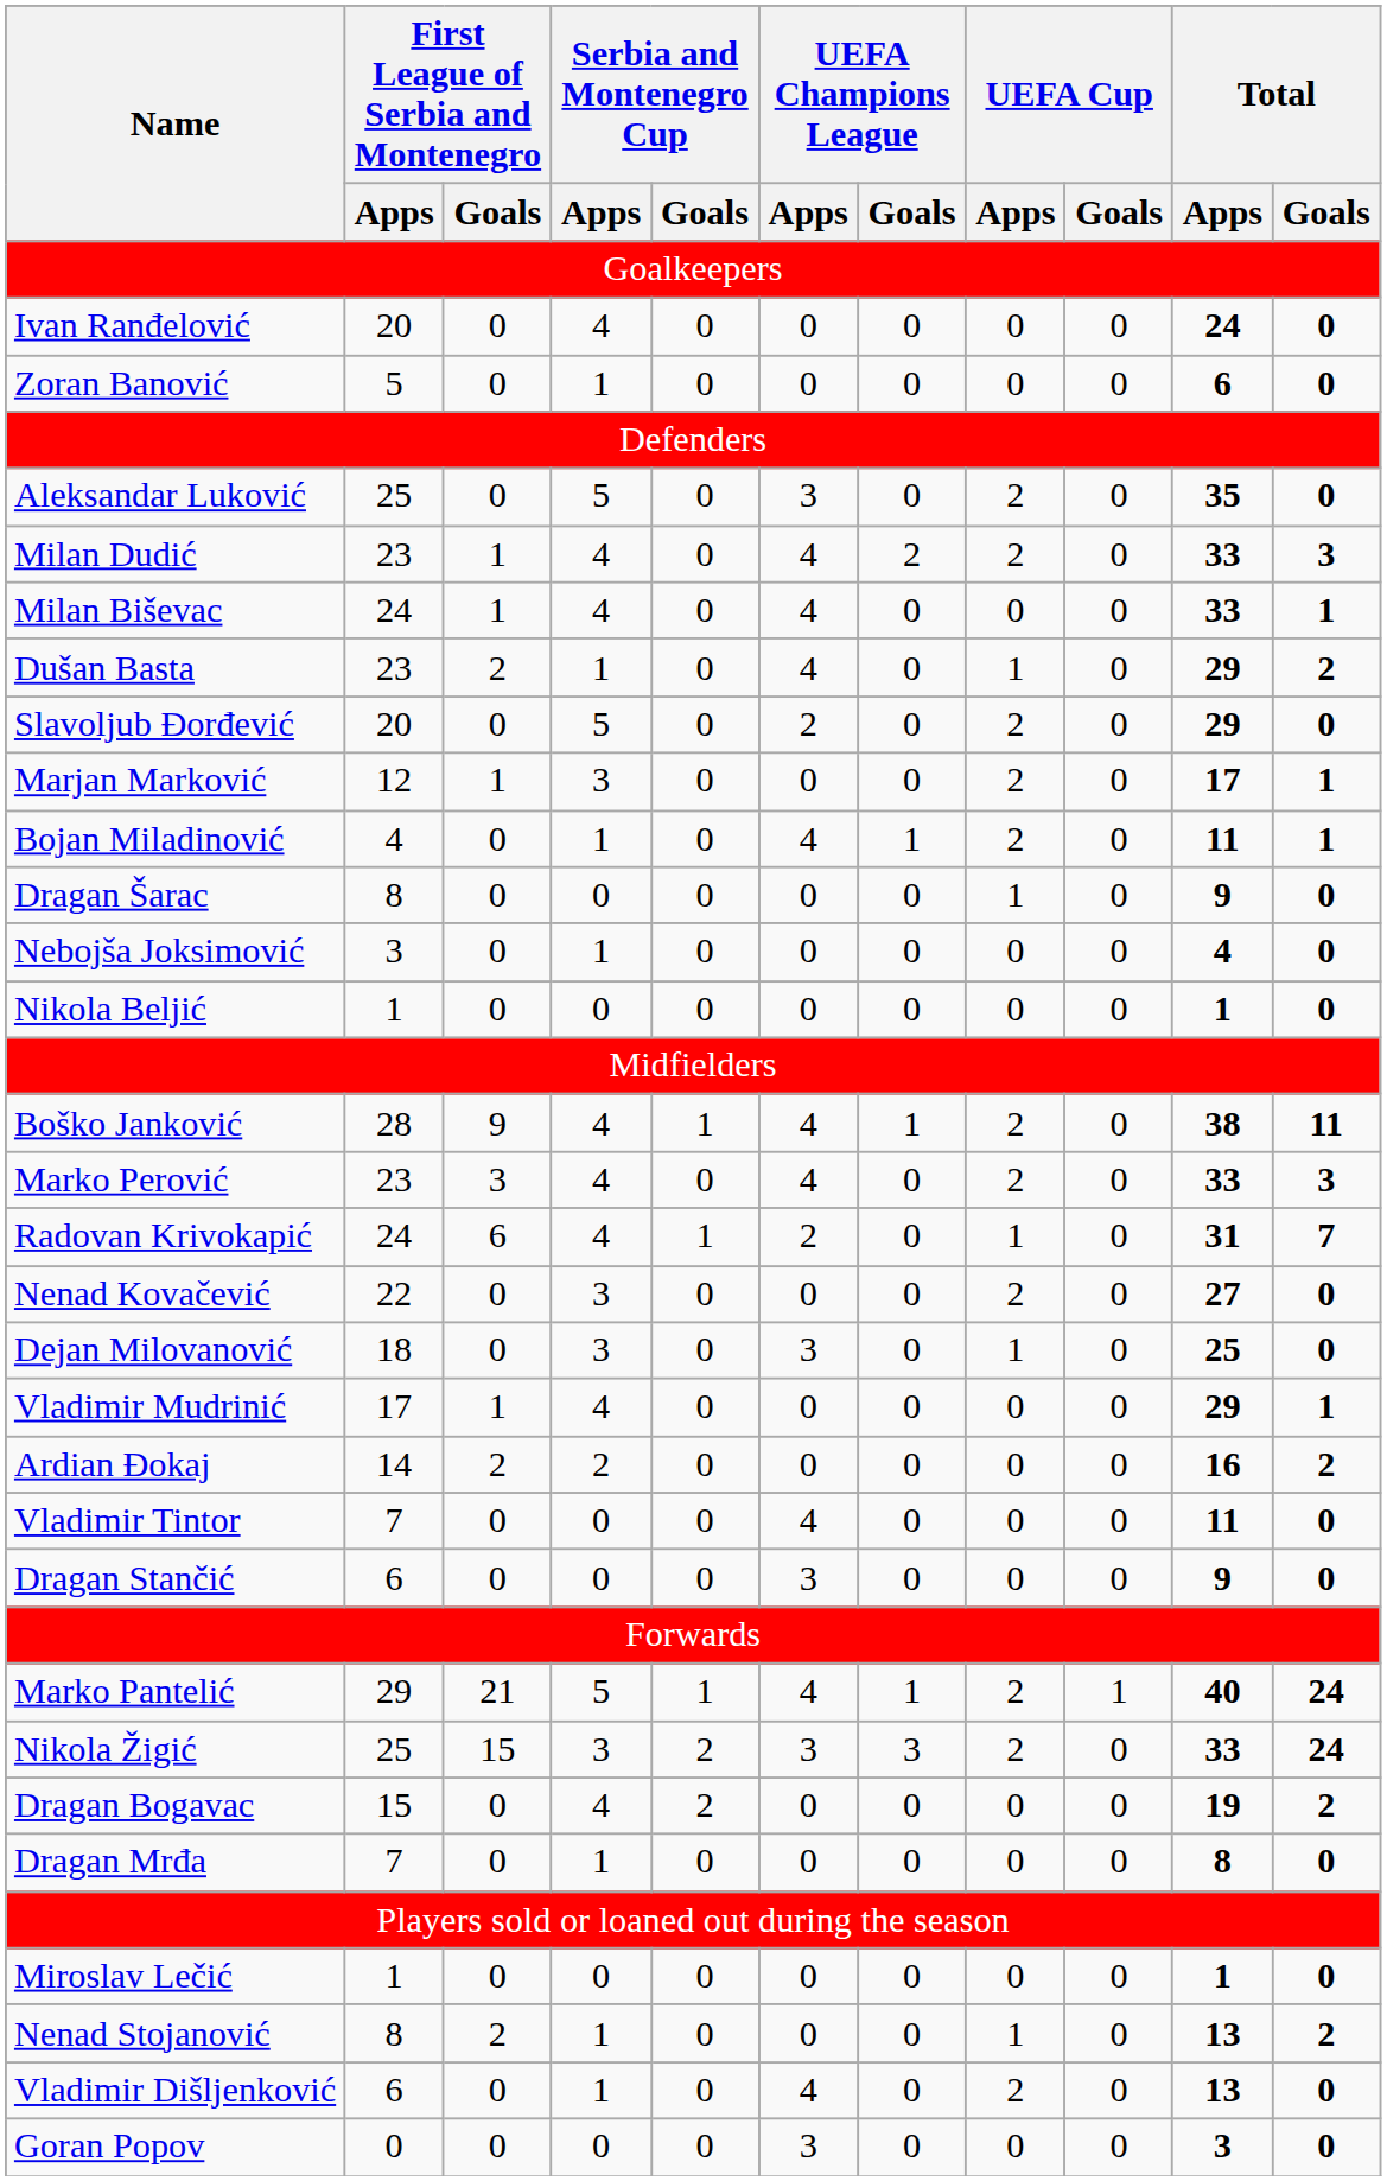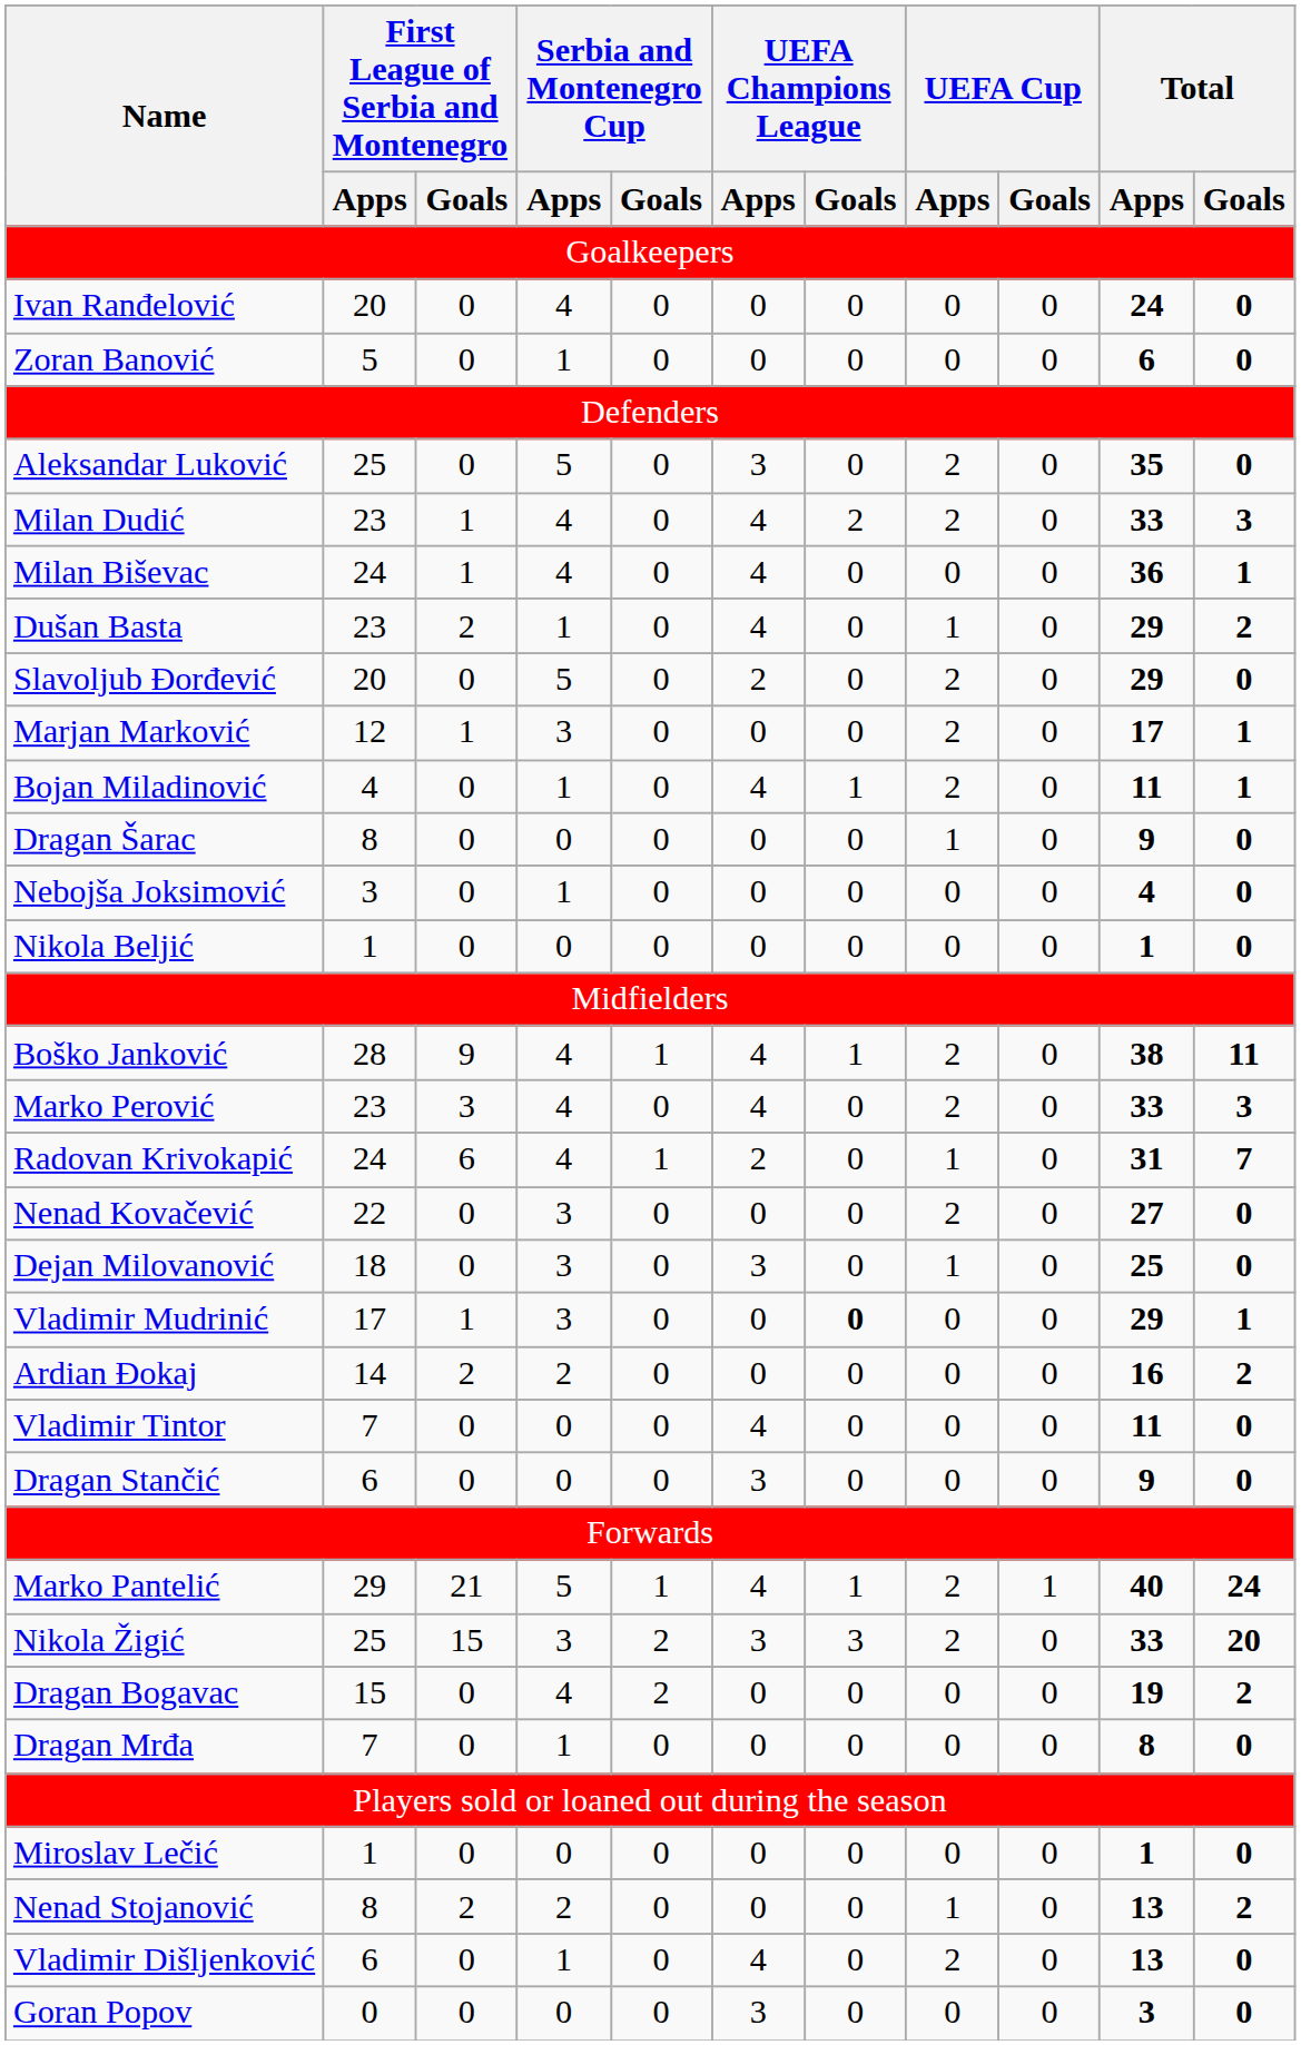Milan Biševac | Total / Apps: 33 -> 36
Vladimir Mudrinić | Serbia and Montenegro Cup / Apps: 4 -> 3
Vladimir Mudrinić | UEFA Champions League / Goals: normal -> bold
Nikola Žigić | Total / Goals: 24 -> 20
Nenad Stojanović | Serbia and Montenegro Cup / Apps: 1 -> 2
